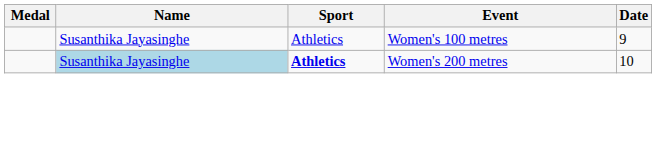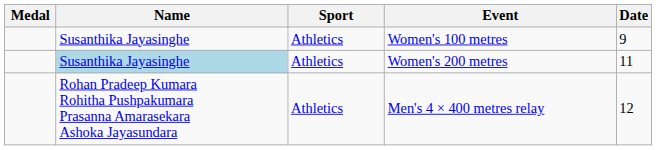Women's 200 metres | Sport: bold -> normal
Women's 200 metres | Date: 10 -> 11
+ row: Rohan Pradeep Kumara Rohitha Pushpakumara Prasanna Amarasekara Ashoka Jayasundara | Athletics | Men's 4 × 400 metres relay | 12
